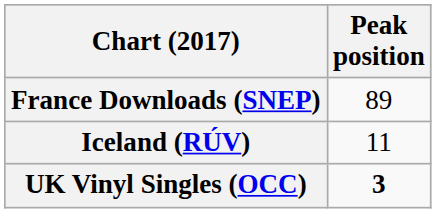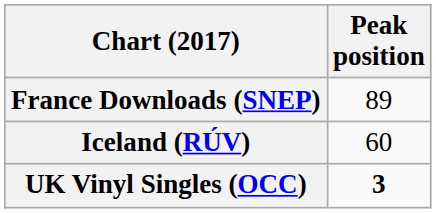Iceland (RÚV) | Peak position: 11 -> 60
